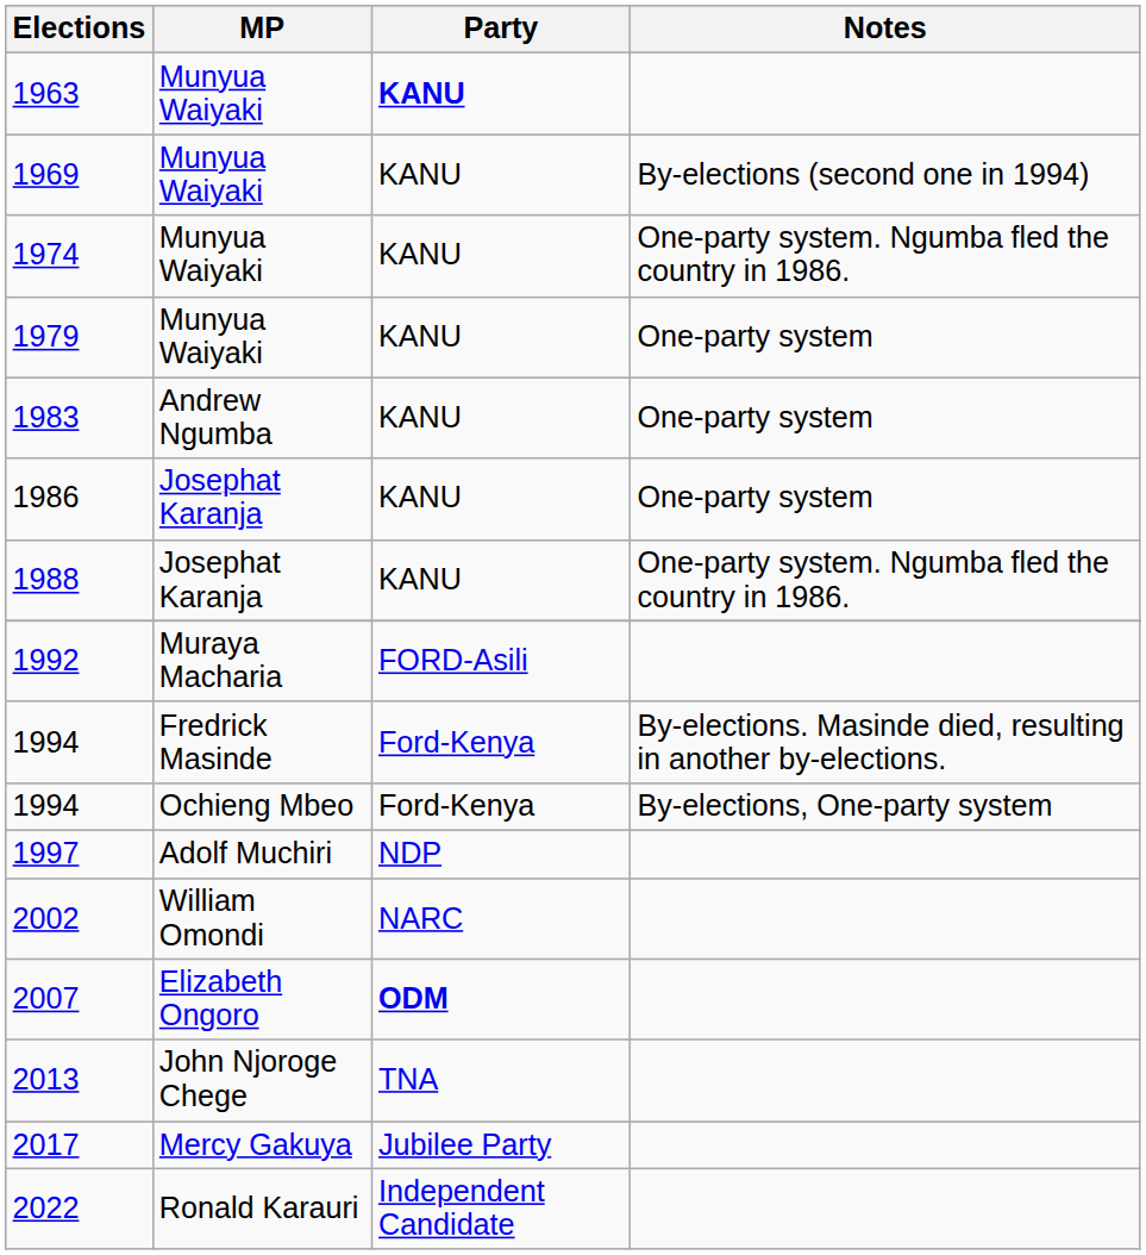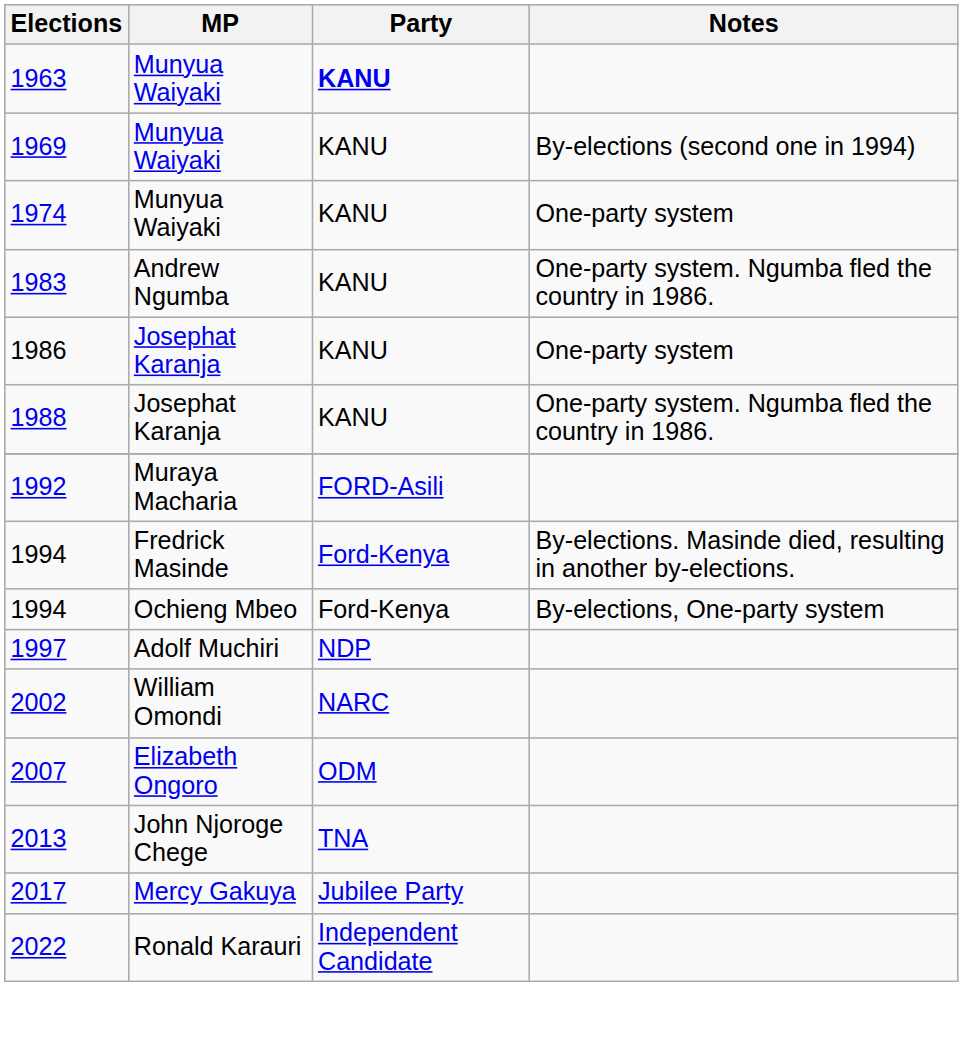1974 | Notes: One-party system. Ngumba fled the country in 1986. -> One-party system
- row: 1979 | Munyua Waiyaki | KANU | One-party system
1983 | Notes: One-party system -> One-party system. Ngumba fled the country in 1986.
2007 | Party: bold -> normal
